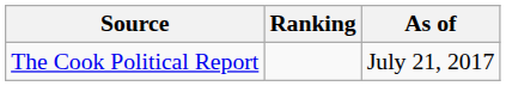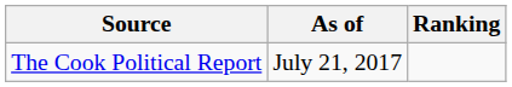columns swapped: Ranking <-> As of
